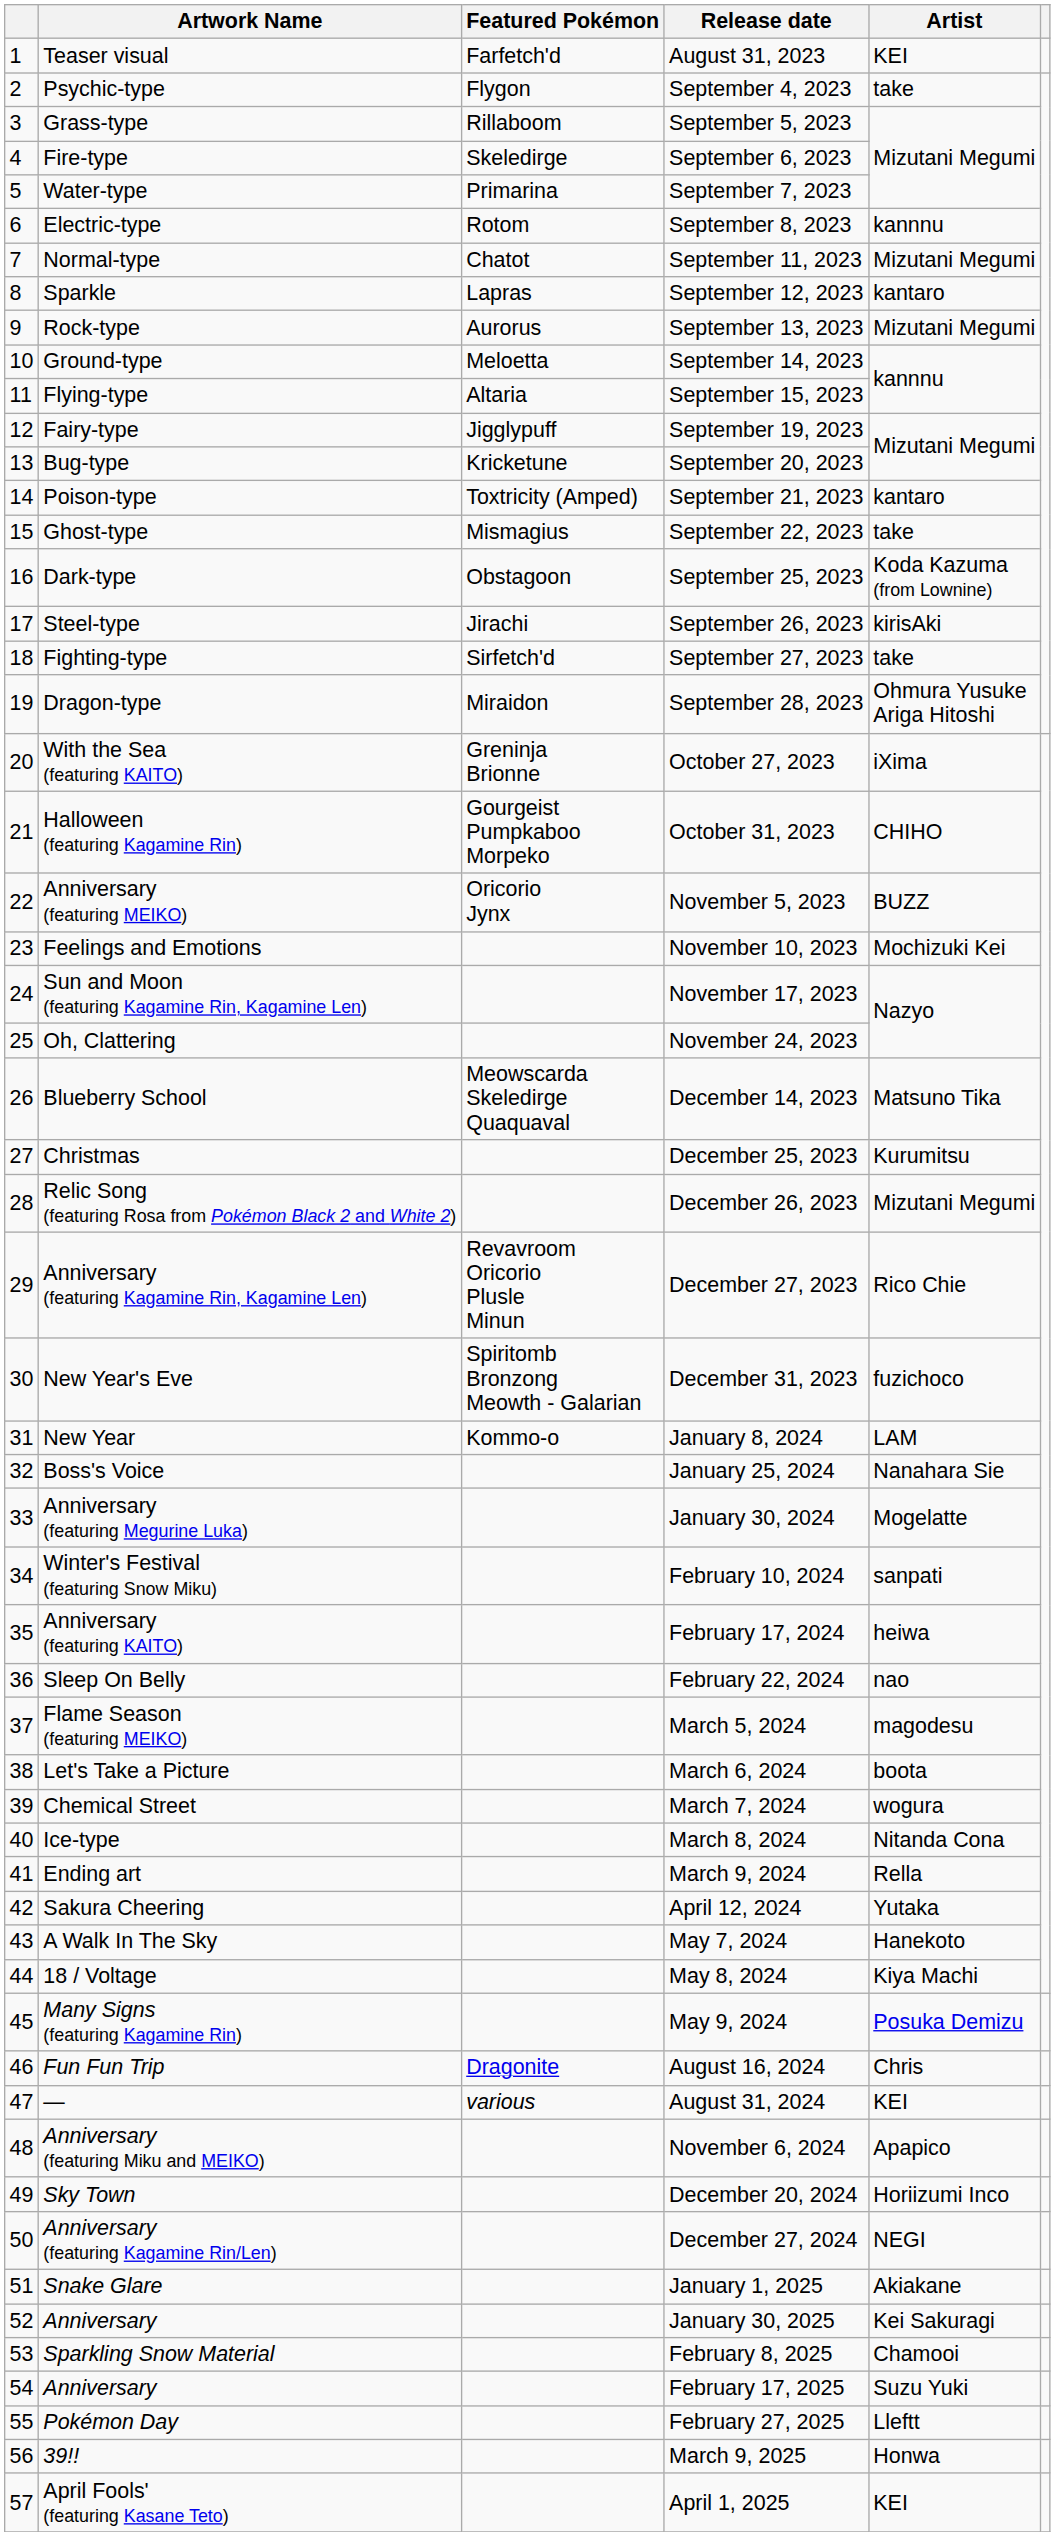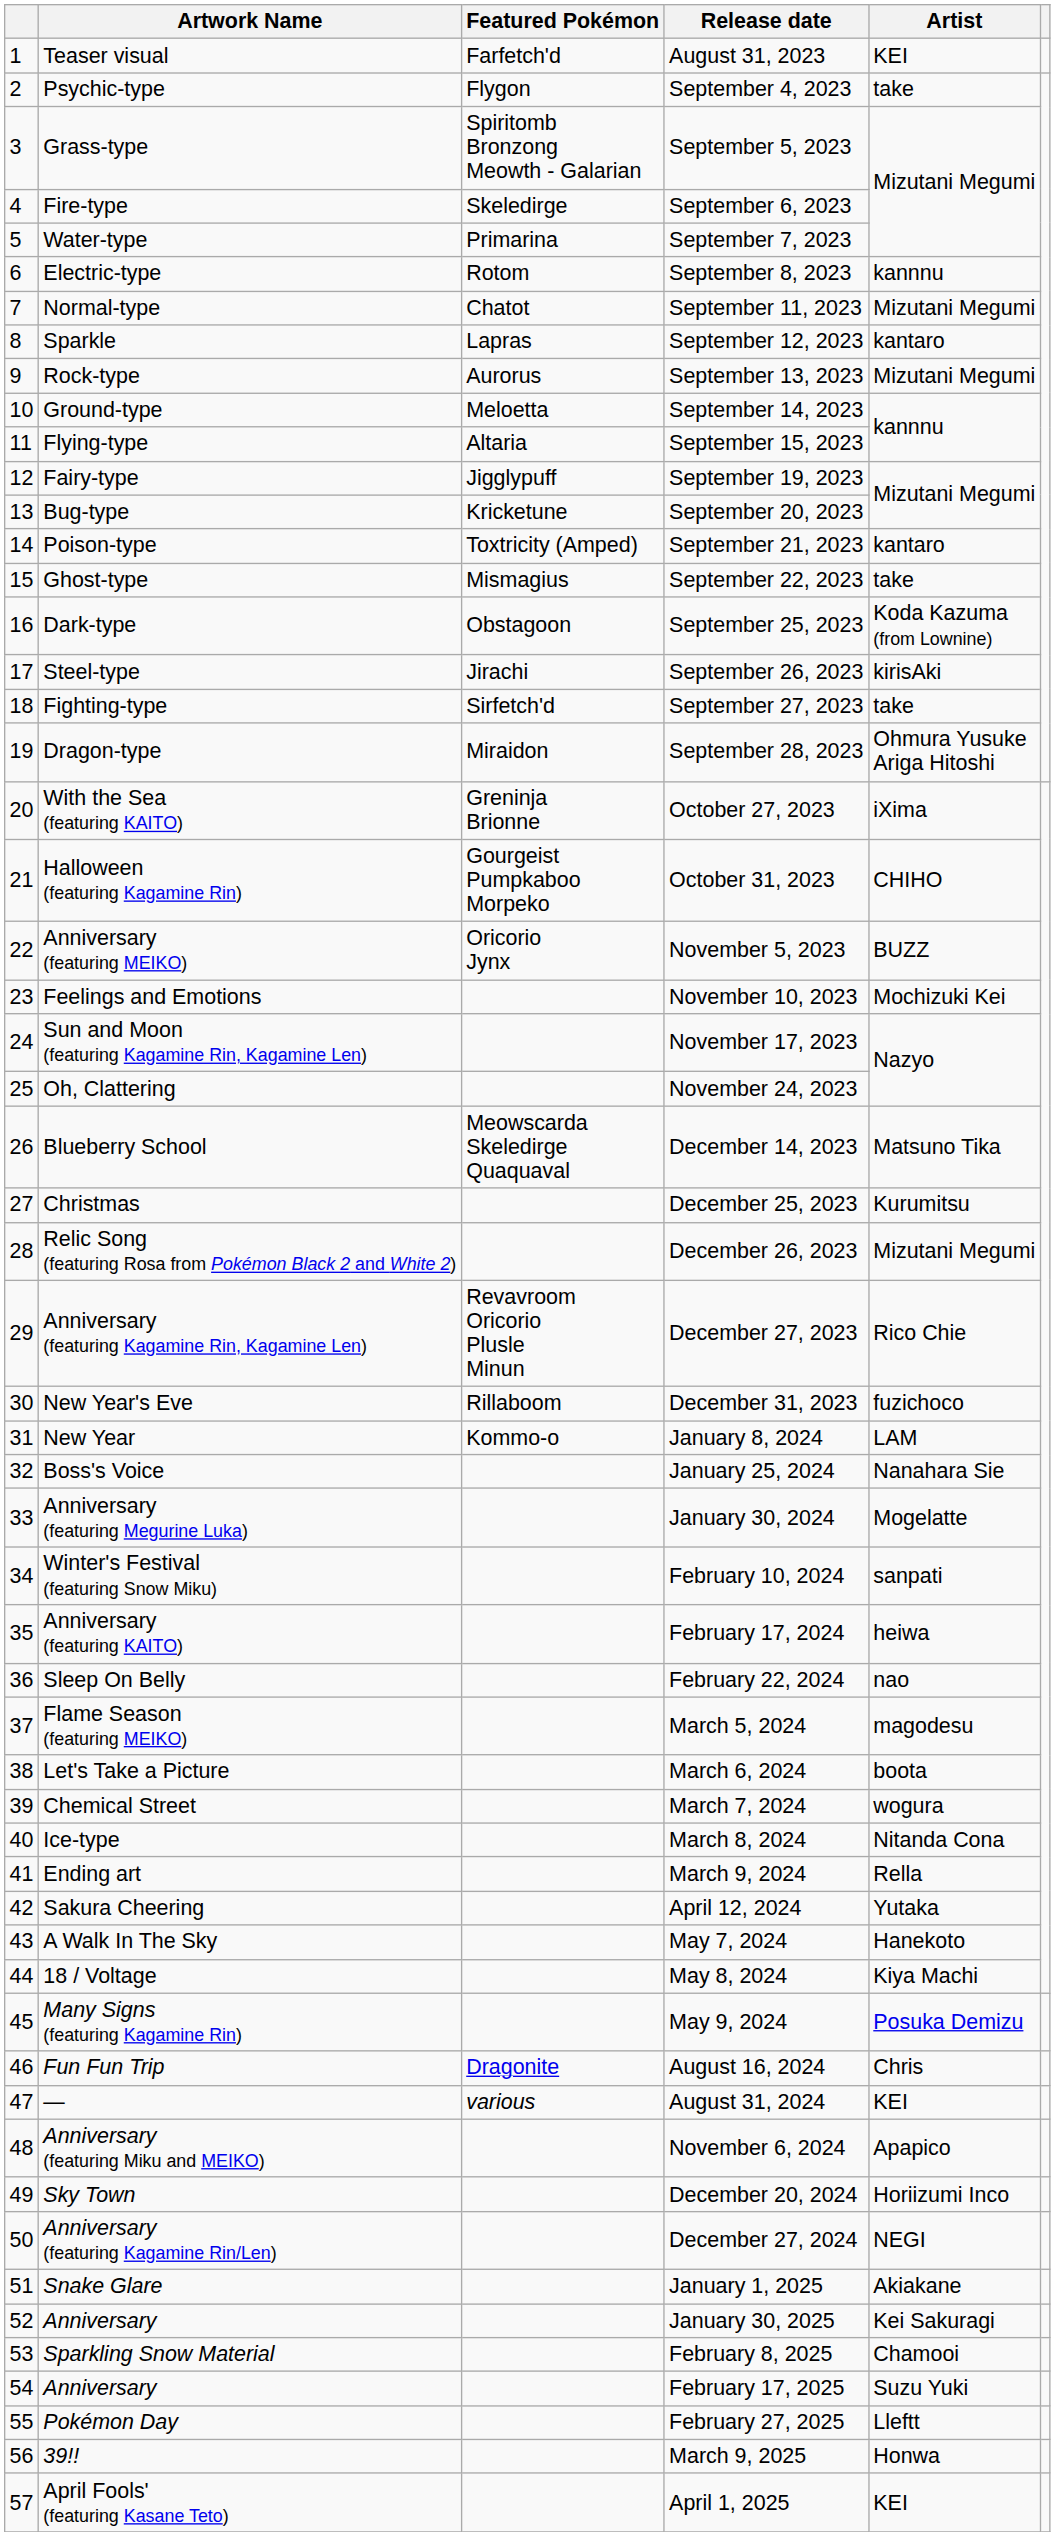September 5, 2023 | Featured Pokémon: Rillaboom -> Spiritomb Bronzong Meowth - Galarian
December 31, 2023 | Featured Pokémon: Spiritomb Bronzong Meowth - Galarian -> Rillaboom
